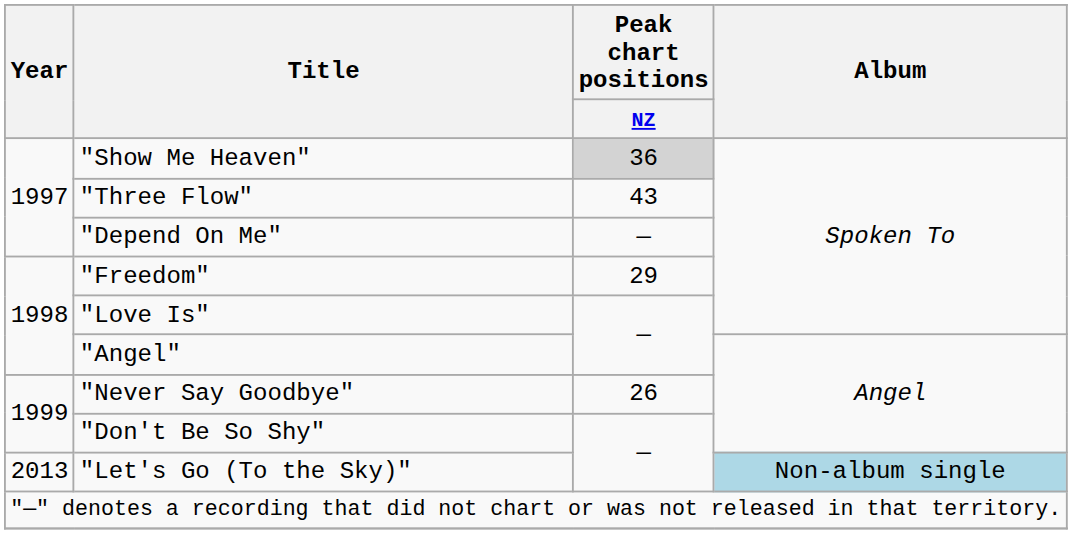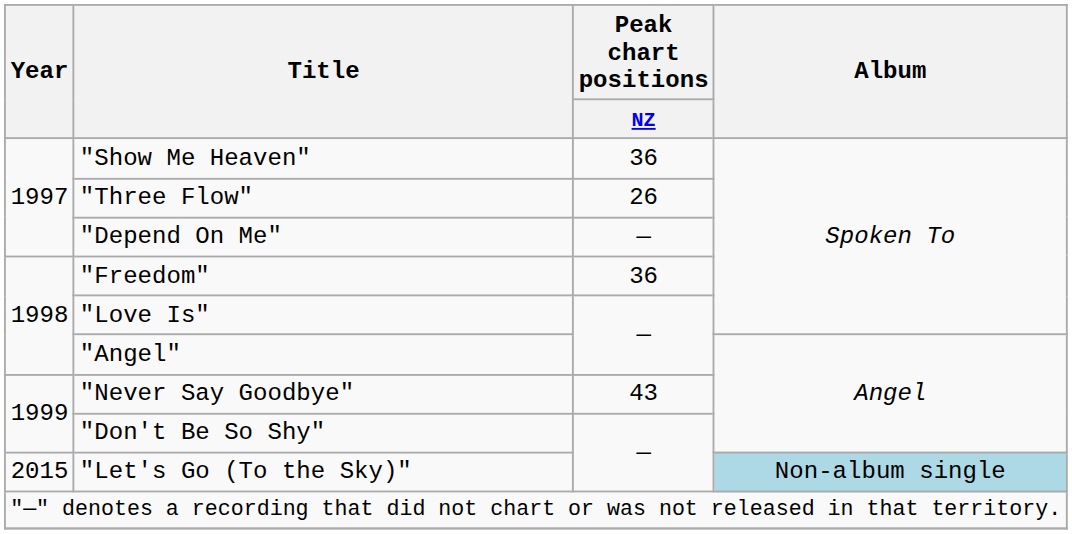"Show Me Heaven" | Peak chart positions / NZ: lightgrey background -> no background
"Three Flow" | Peak chart positions / NZ: 43 -> 26
"Freedom" | Peak chart positions / NZ: 29 -> 36
"Never Say Goodbye" | Peak chart positions / NZ: 26 -> 43
"Let's Go (To the Sky)" | Year: 2013 -> 2015
